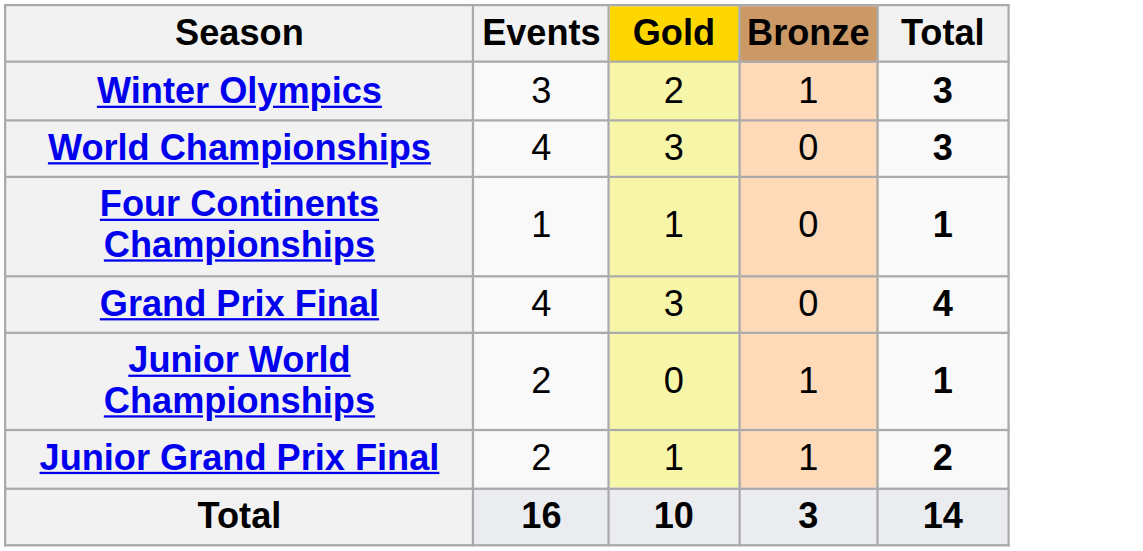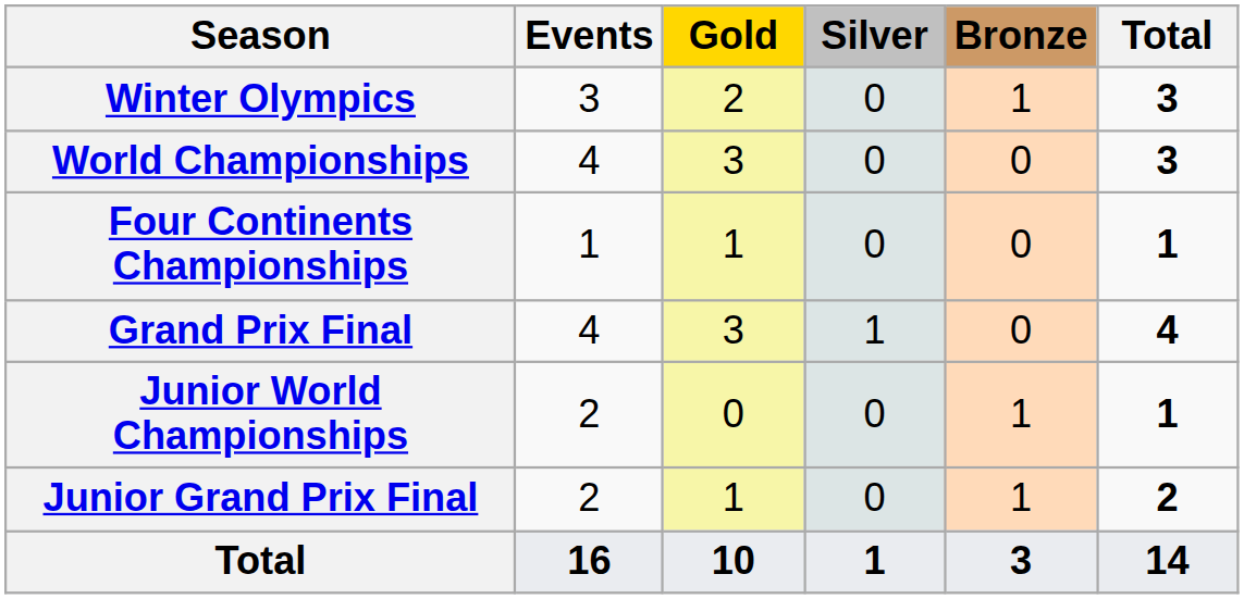+ column: Silver | 0 | 0 | 0 | 1 | 0 | 0 | 1
